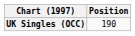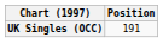UK Singles (OCC) | Position: 190 -> 191
